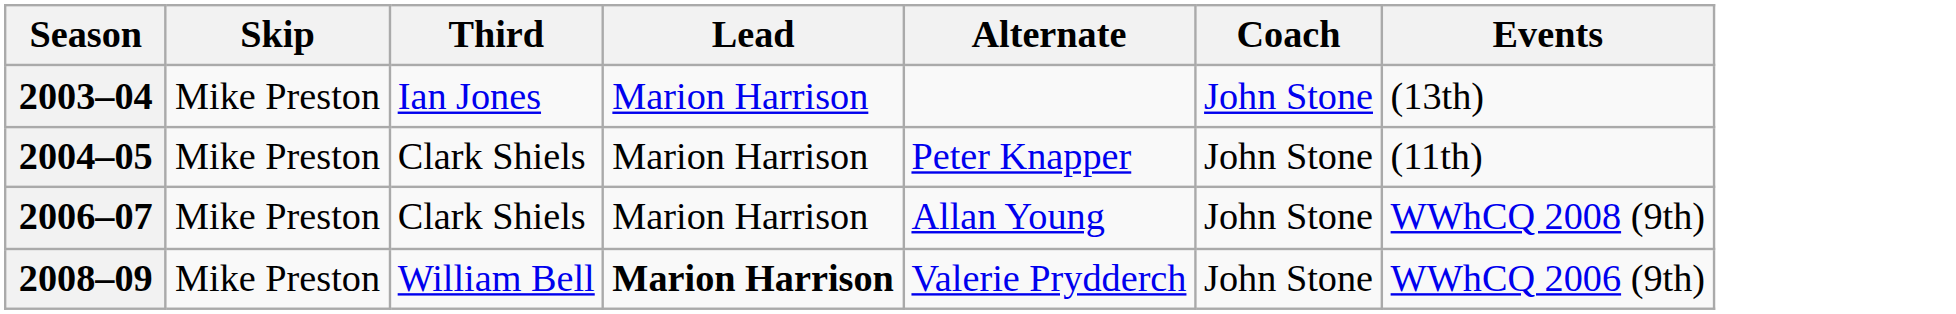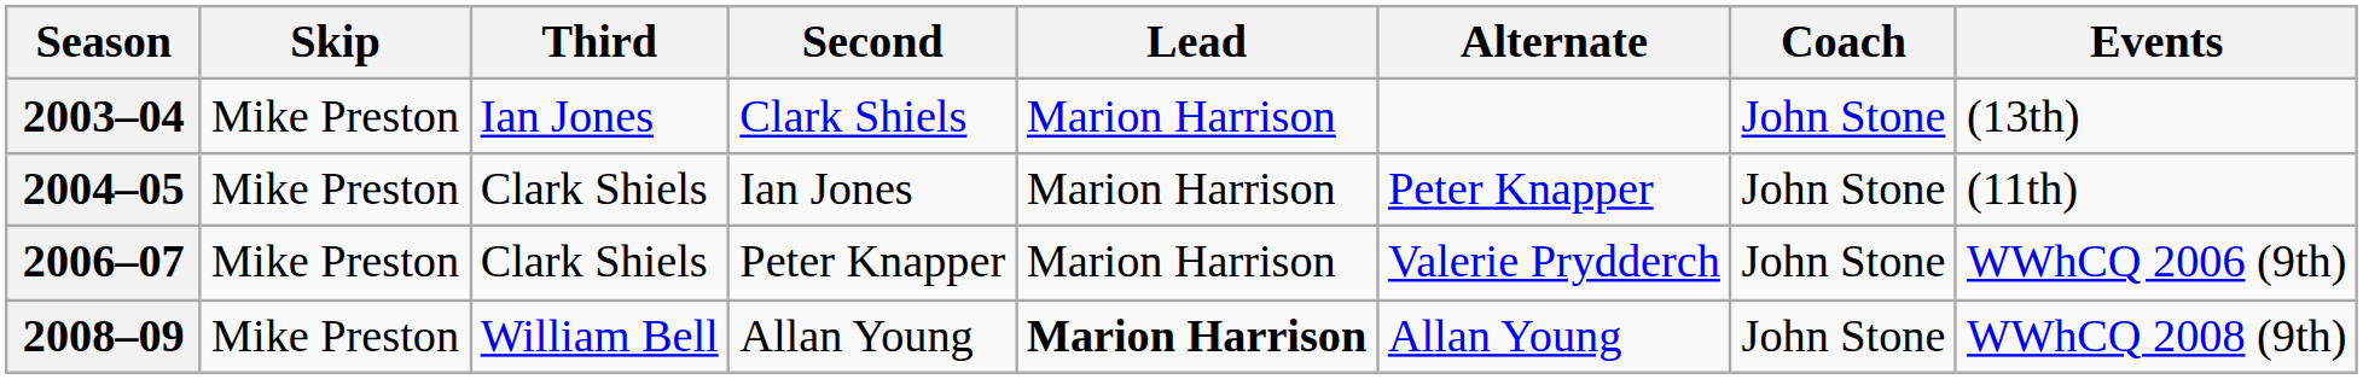+ column: Second | Clark Shiels | Ian Jones | Peter Knapper | Allan Young
2006–07 | Alternate: Allan Young -> Valerie Prydderch
2006–07 | Events: WWhCQ 2008 (9th) -> WWhCQ 2006 (9th)
2008–09 | Alternate: Valerie Prydderch -> Allan Young
2008–09 | Events: WWhCQ 2006 (9th) -> WWhCQ 2008 (9th)
